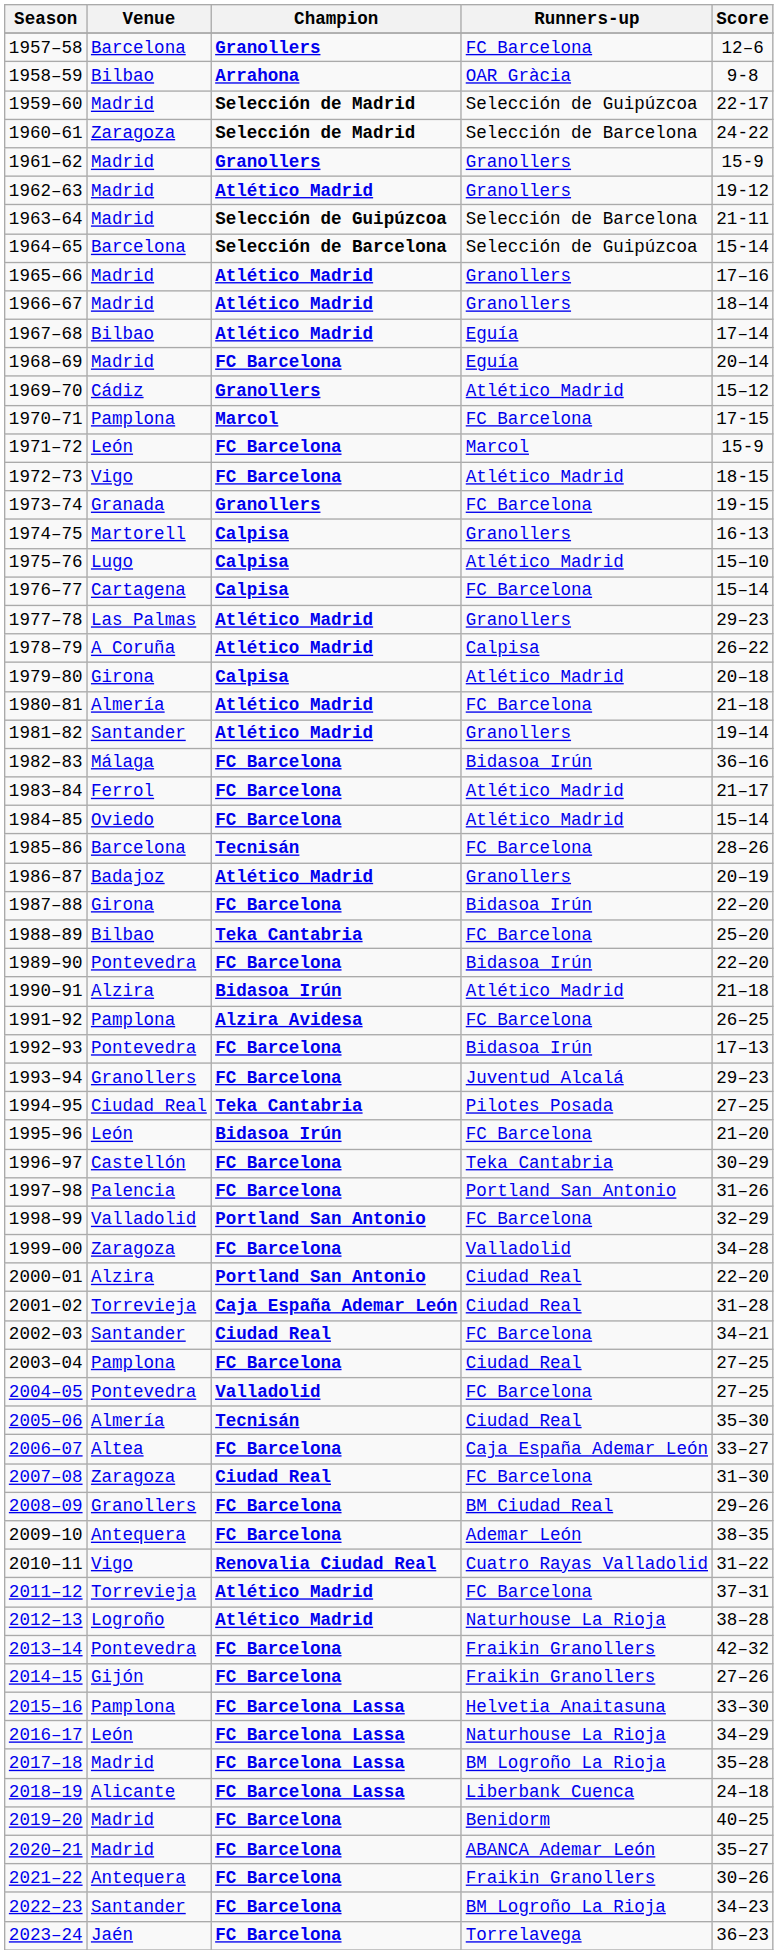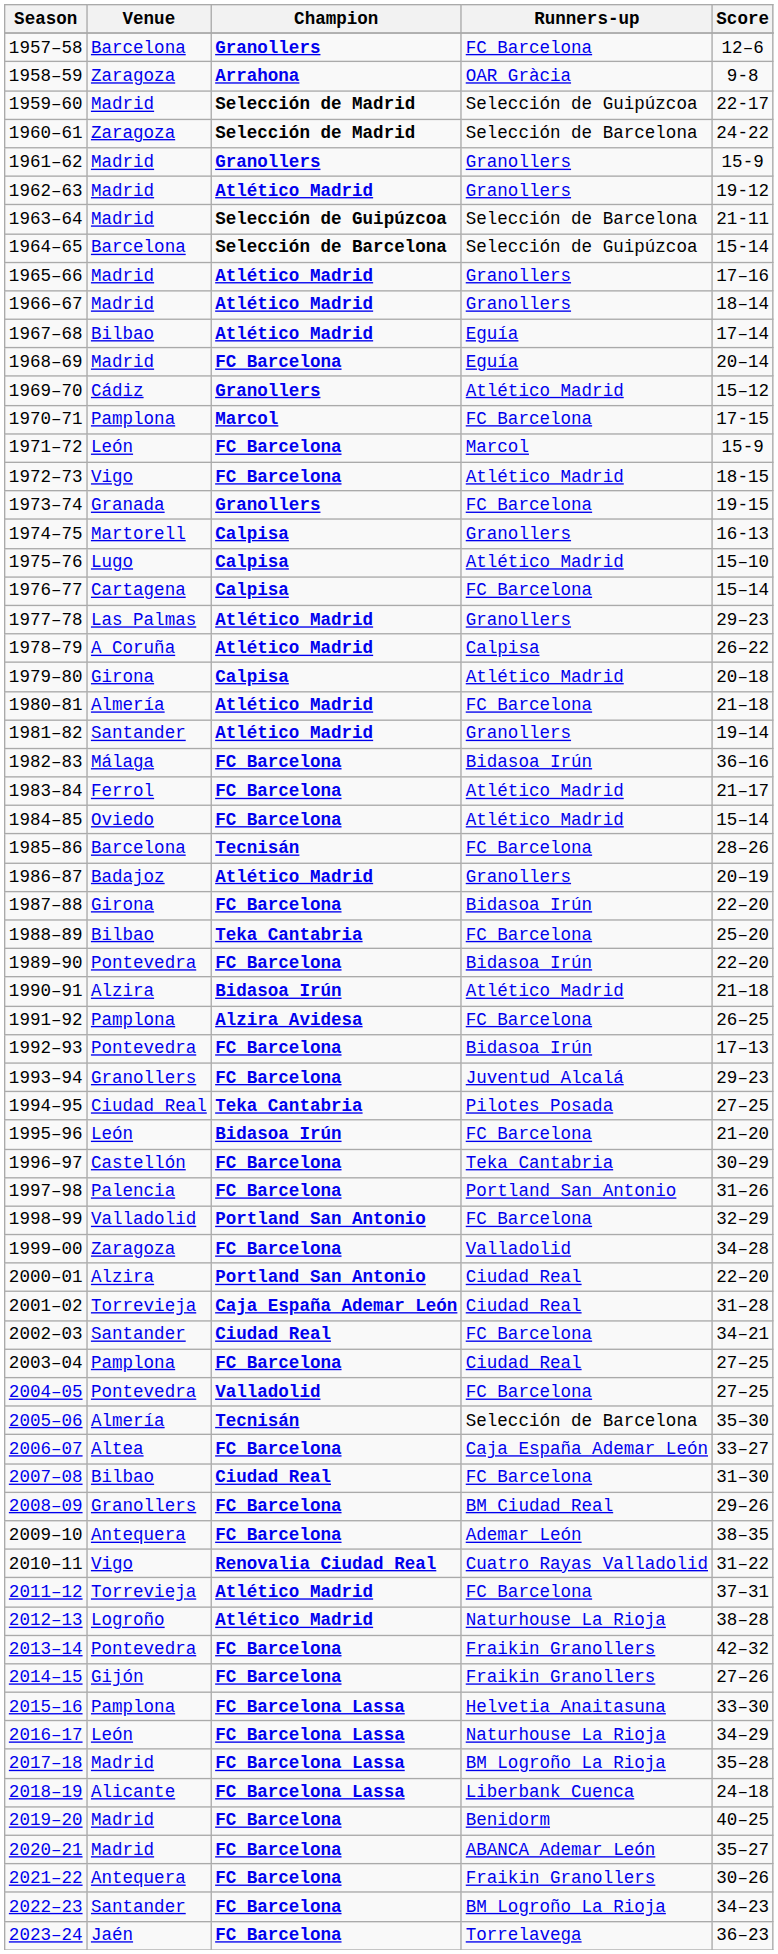1958–59 | Venue: Bilbao -> Zaragoza
2005–06 | Runners-up: Ciudad Real -> Selección de Barcelona
2007–08 | Venue: Zaragoza -> Bilbao
